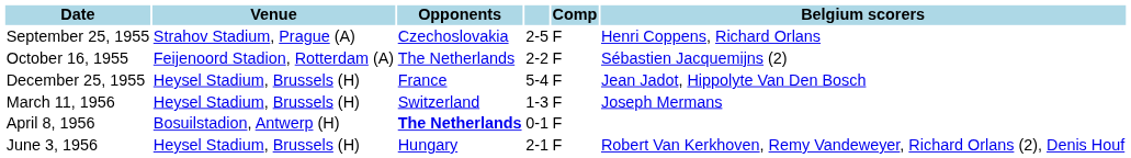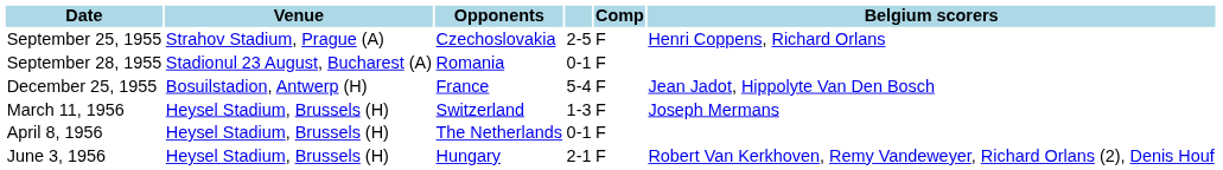+ row: September 28, 1955 | Stadionul 23 August, Bucharest (A) | Romania | 0-1 | F
- row: October 16, 1955 | Feijenoord Stadion, Rotterdam (A) | The Netherlands | 2-2 | F | Sébastien Jacquemijns (2)
December 25, 1955 | Venue: Heysel Stadium, Brussels (H) -> Bosuilstadion, Antwerp (H)
April 8, 1956 | Venue: Bosuilstadion, Antwerp (H) -> Heysel Stadium, Brussels (H)
April 8, 1956 | Opponents: bold -> normal
